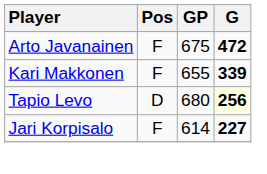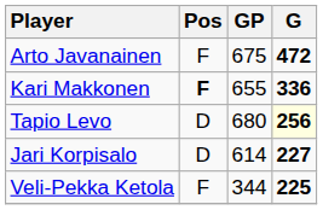Kari Makkonen | Pos: normal -> bold
Kari Makkonen | G: 339 -> 336
Jari Korpisalo | Pos: F -> D
+ row: Veli-Pekka Ketola | F | 344 | 225
